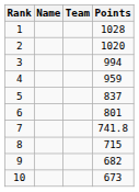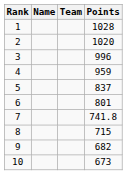3 | Points: 994 -> 996
